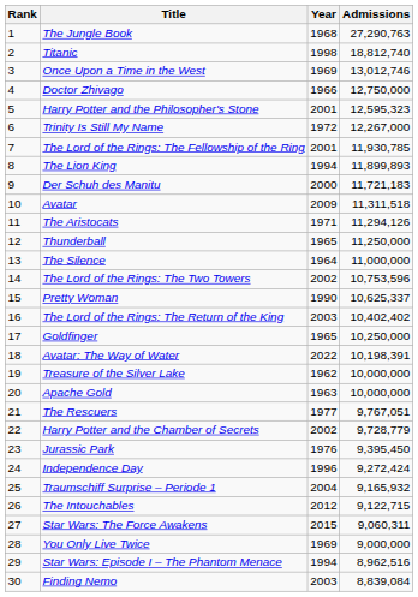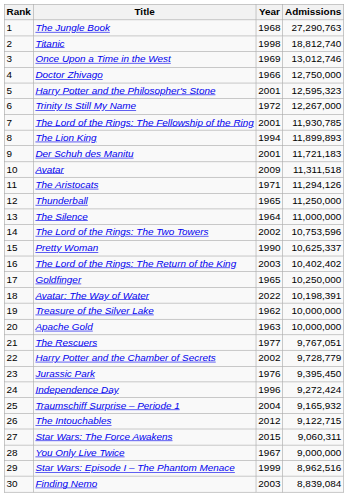Der Schuh des Manitu | Year: 2000 -> 2001
You Only Live Twice | Year: 1969 -> 1967
Star Wars: Episode I – The Phantom Menace | Year: 1994 -> 1999
